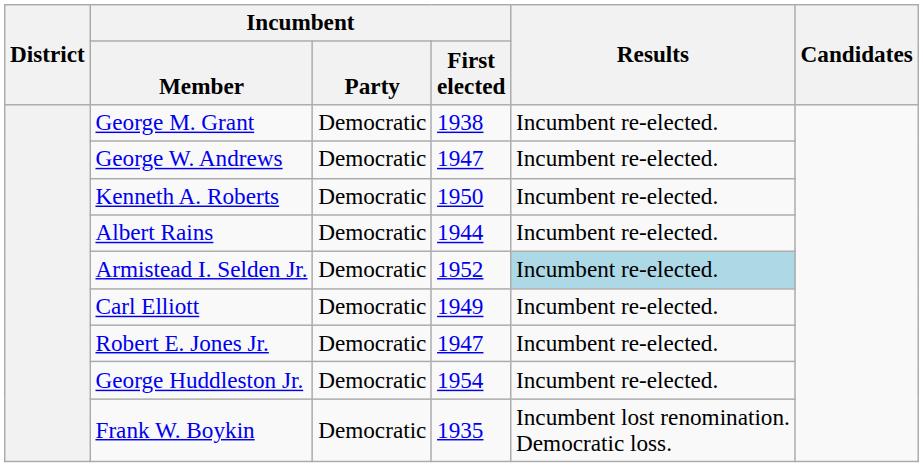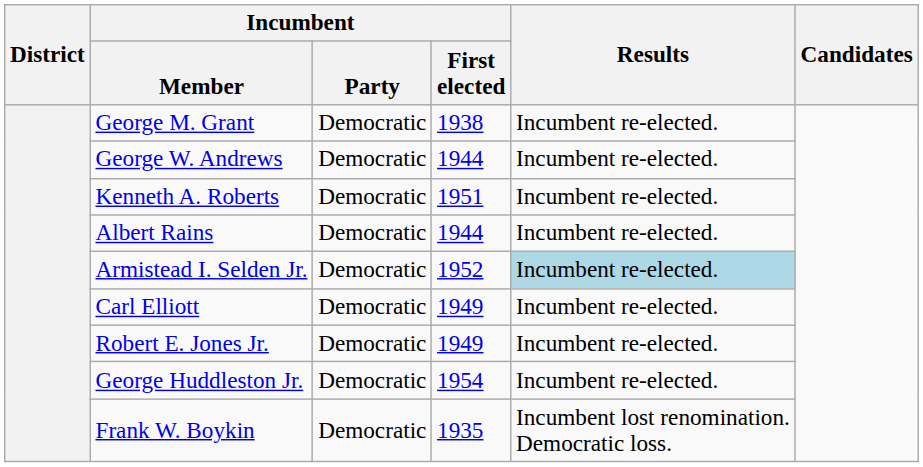George W. Andrews | Incumbent / First elected: 1947 -> 1944
Kenneth A. Roberts | Incumbent / First elected: 1950 -> 1951
Robert E. Jones Jr. | Incumbent / First elected: 1947 -> 1949
